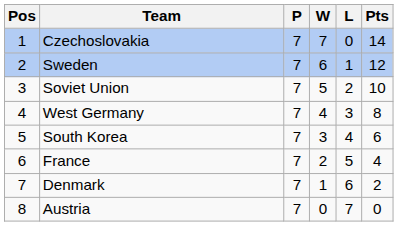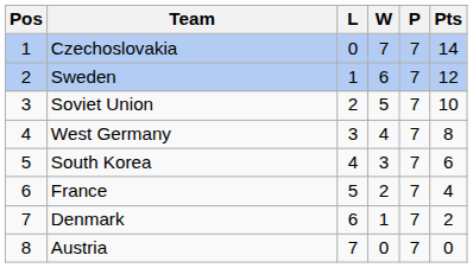columns swapped: P <-> L
